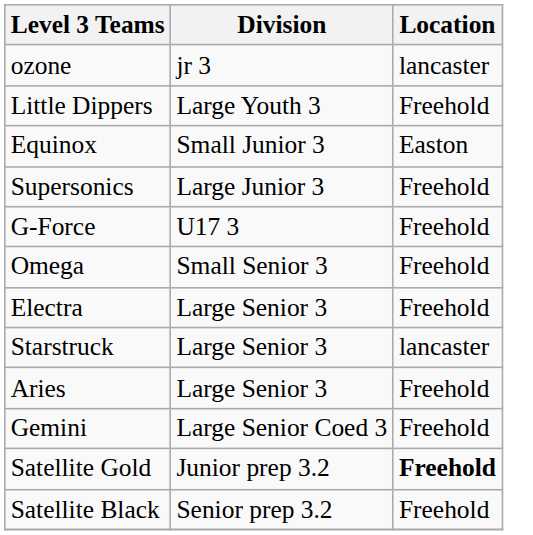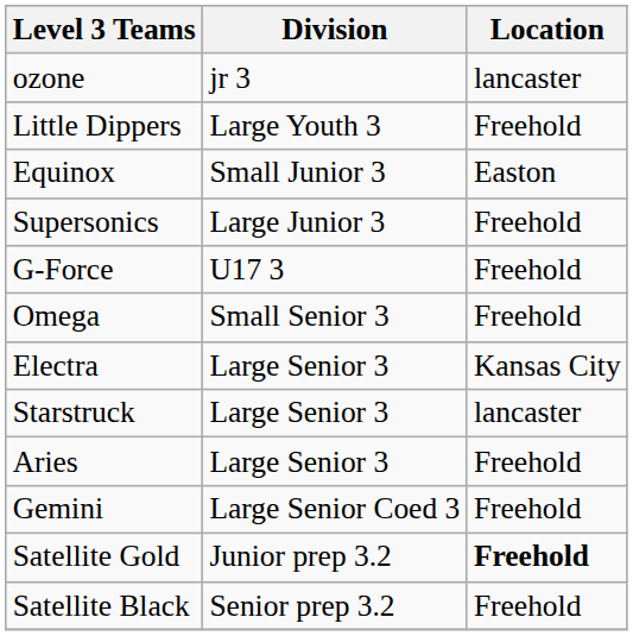Electra | Location: Freehold -> Kansas City
